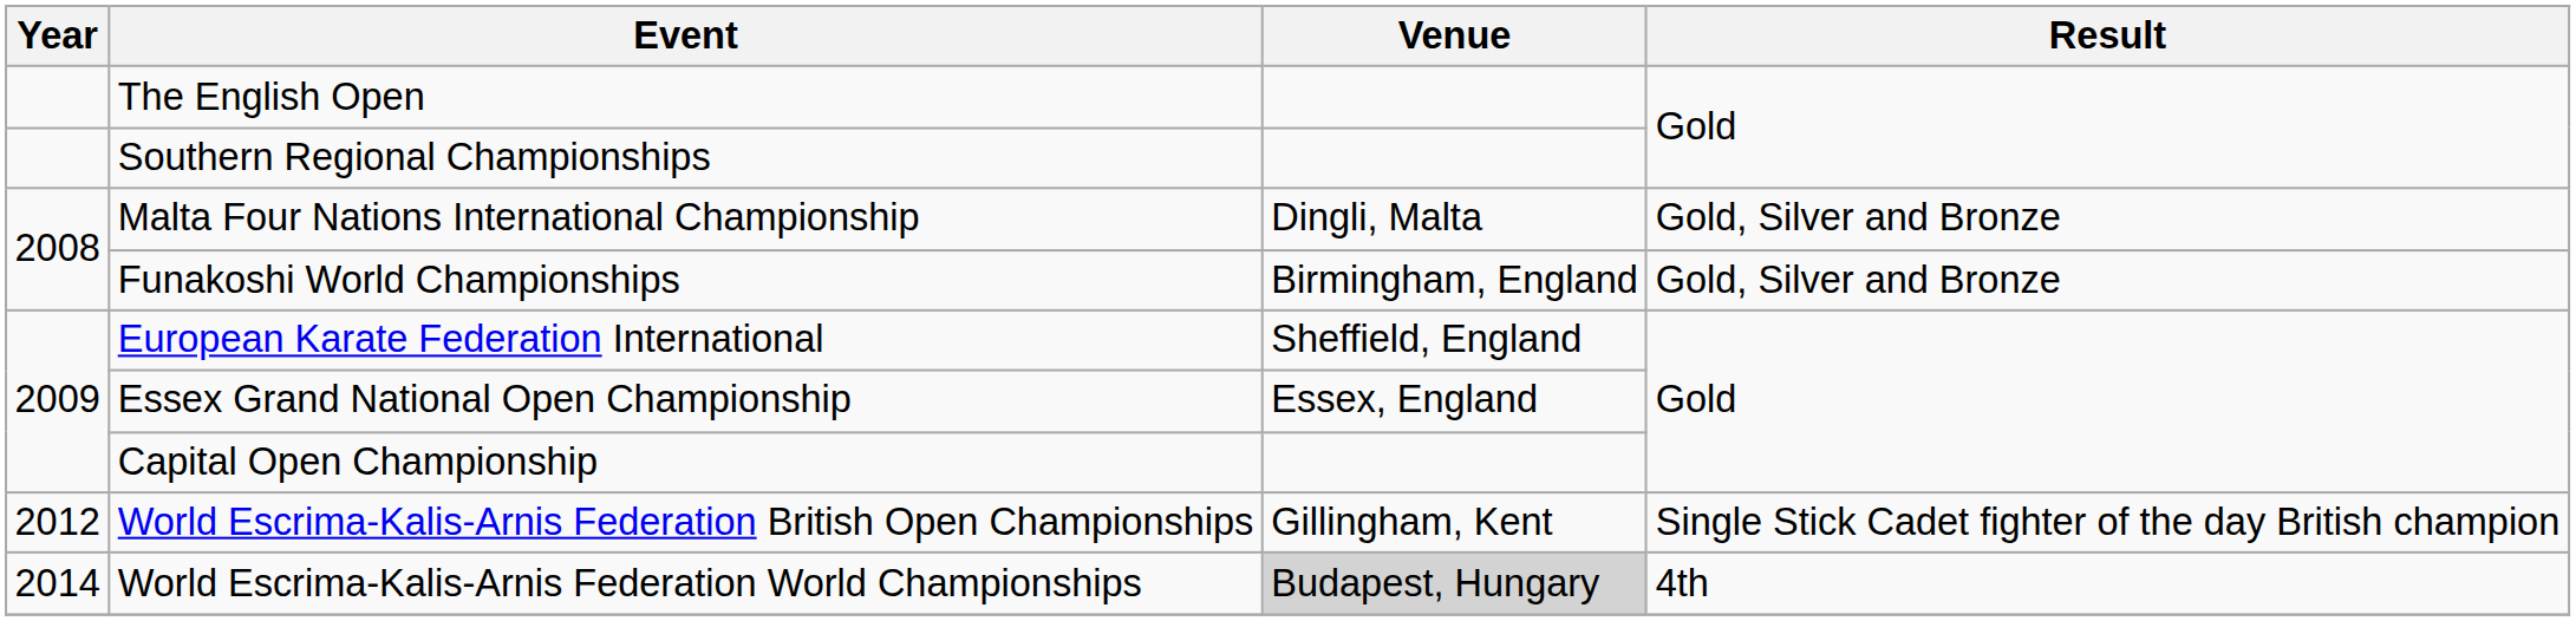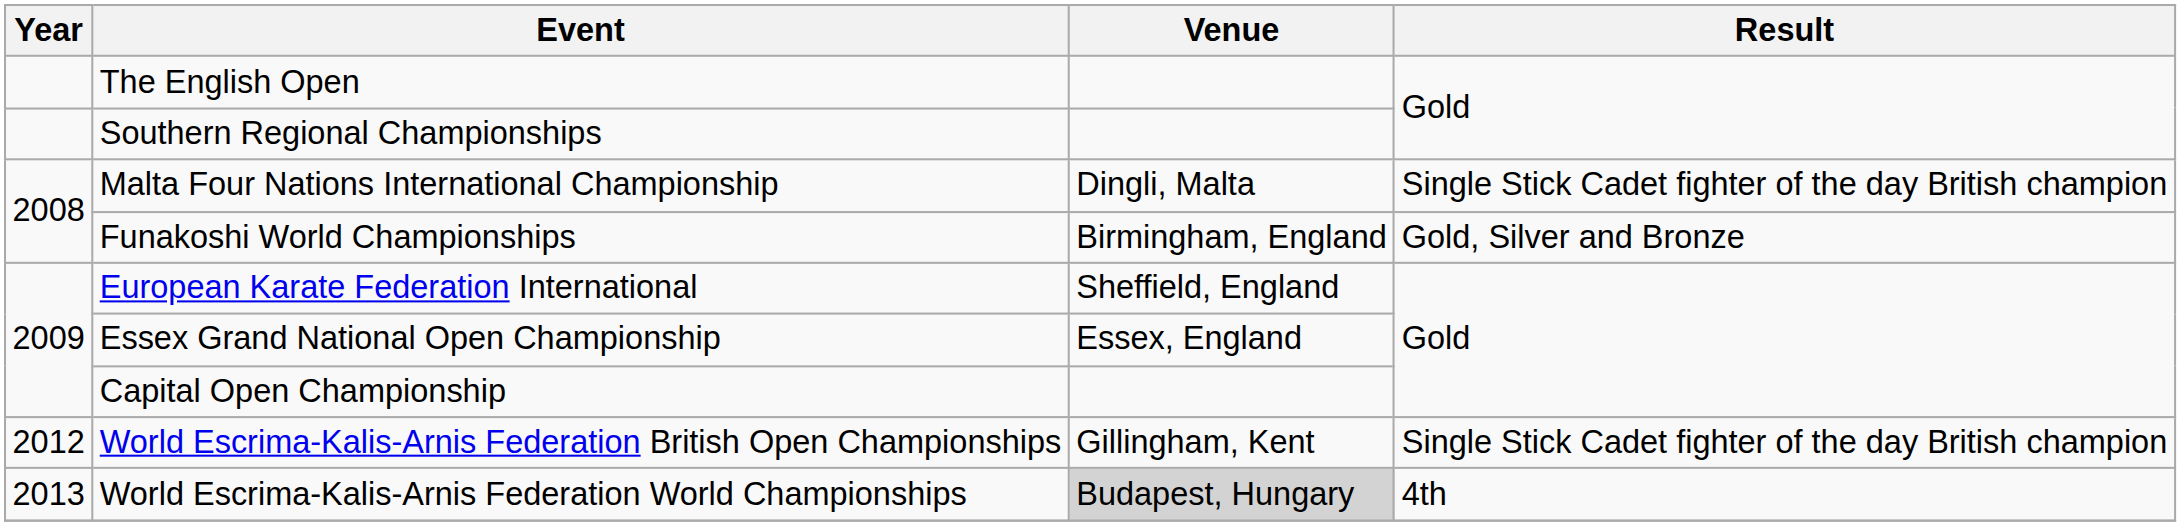Malta Four Nations International Championship | Result: Gold, Silver and Bronze -> Single Stick Cadet fighter of the day British champion
World Escrima-Kalis-Arnis Federation World Championships | Year: 2014 -> 2013
